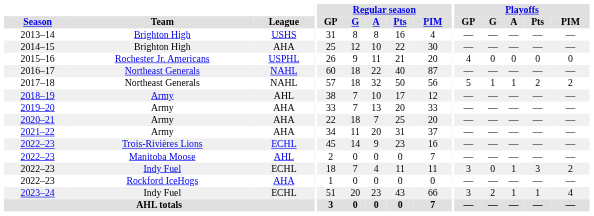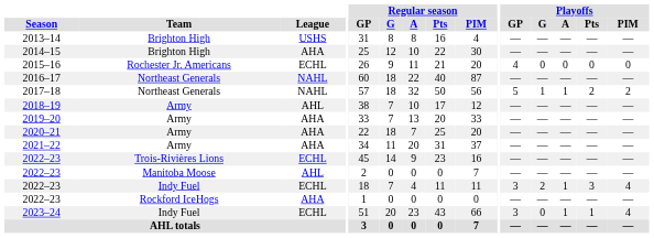2015–16 | League: USPHL -> ECHL
2022–23 / Indy Fuel | Playoffs / G: 0 -> 2
2022–23 / Indy Fuel | Playoffs / PIM: 2 -> 4
2023–24 | Playoffs / G: 2 -> 0
